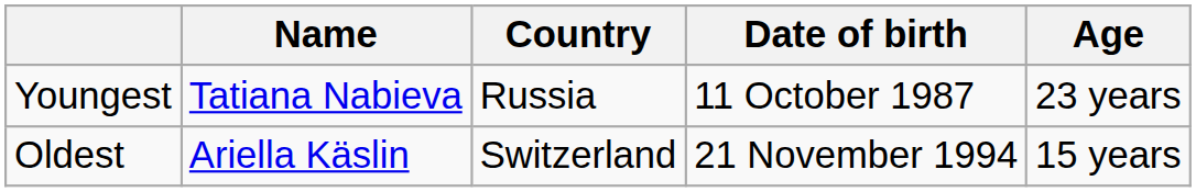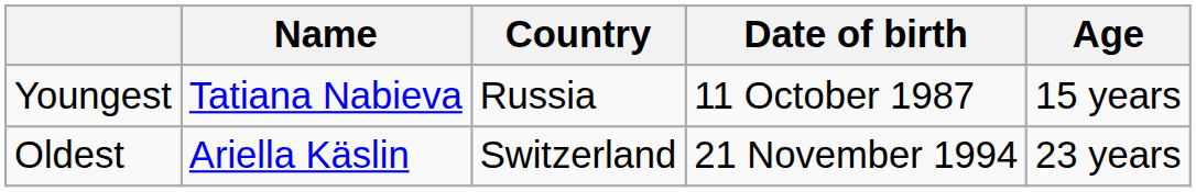Youngest | Age: 23 years -> 15 years
Oldest | Age: 15 years -> 23 years
